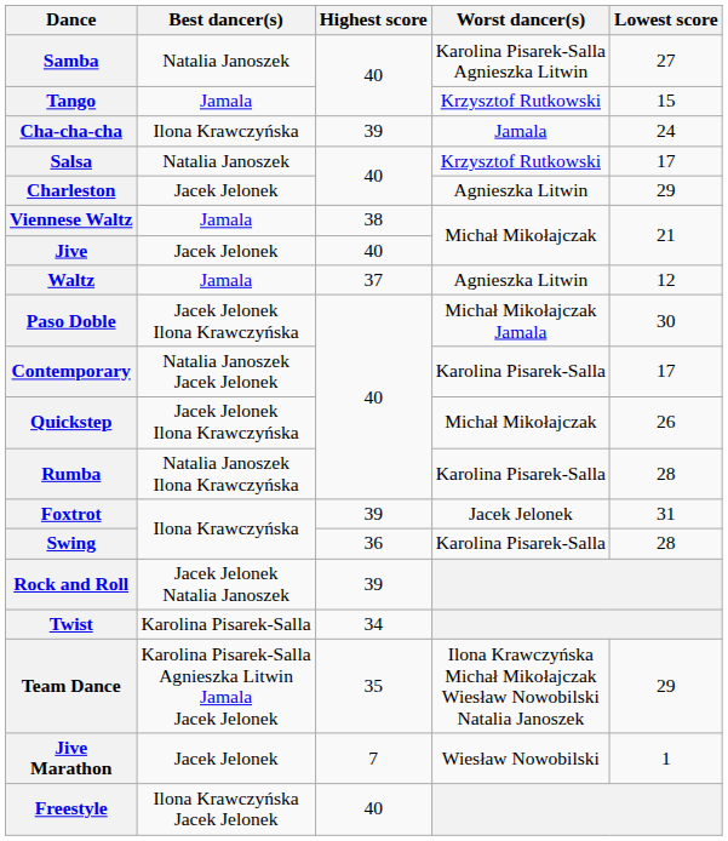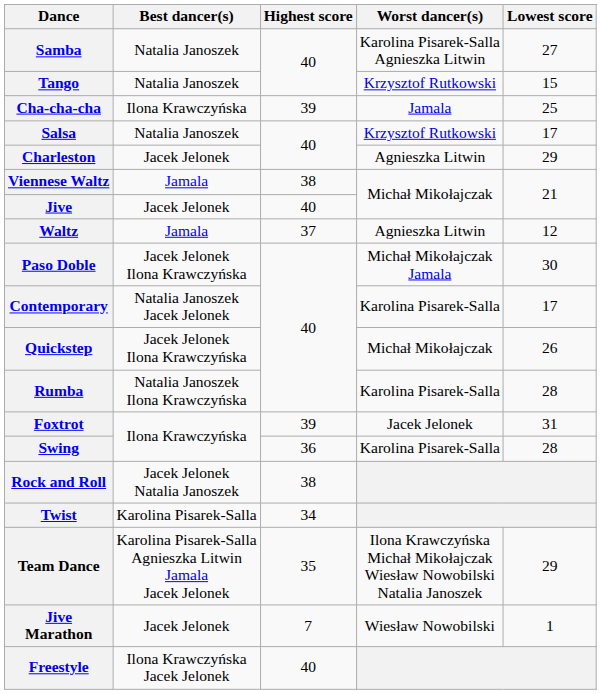Tango | Best dancer(s): Jamala -> Natalia Janoszek
Cha-cha-cha | Lowest score: 24 -> 25
Rock and Roll | Highest score: 39 -> 38
